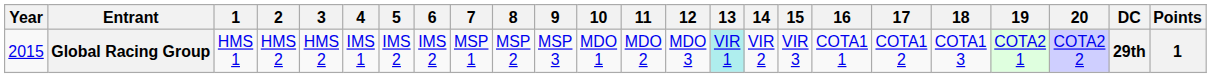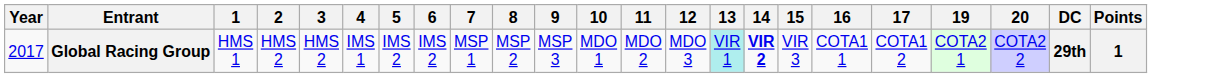- column: 18 | COTA1 3
Global Racing Group | Year: 2015 -> 2017
Global Racing Group | 14: normal -> bold
